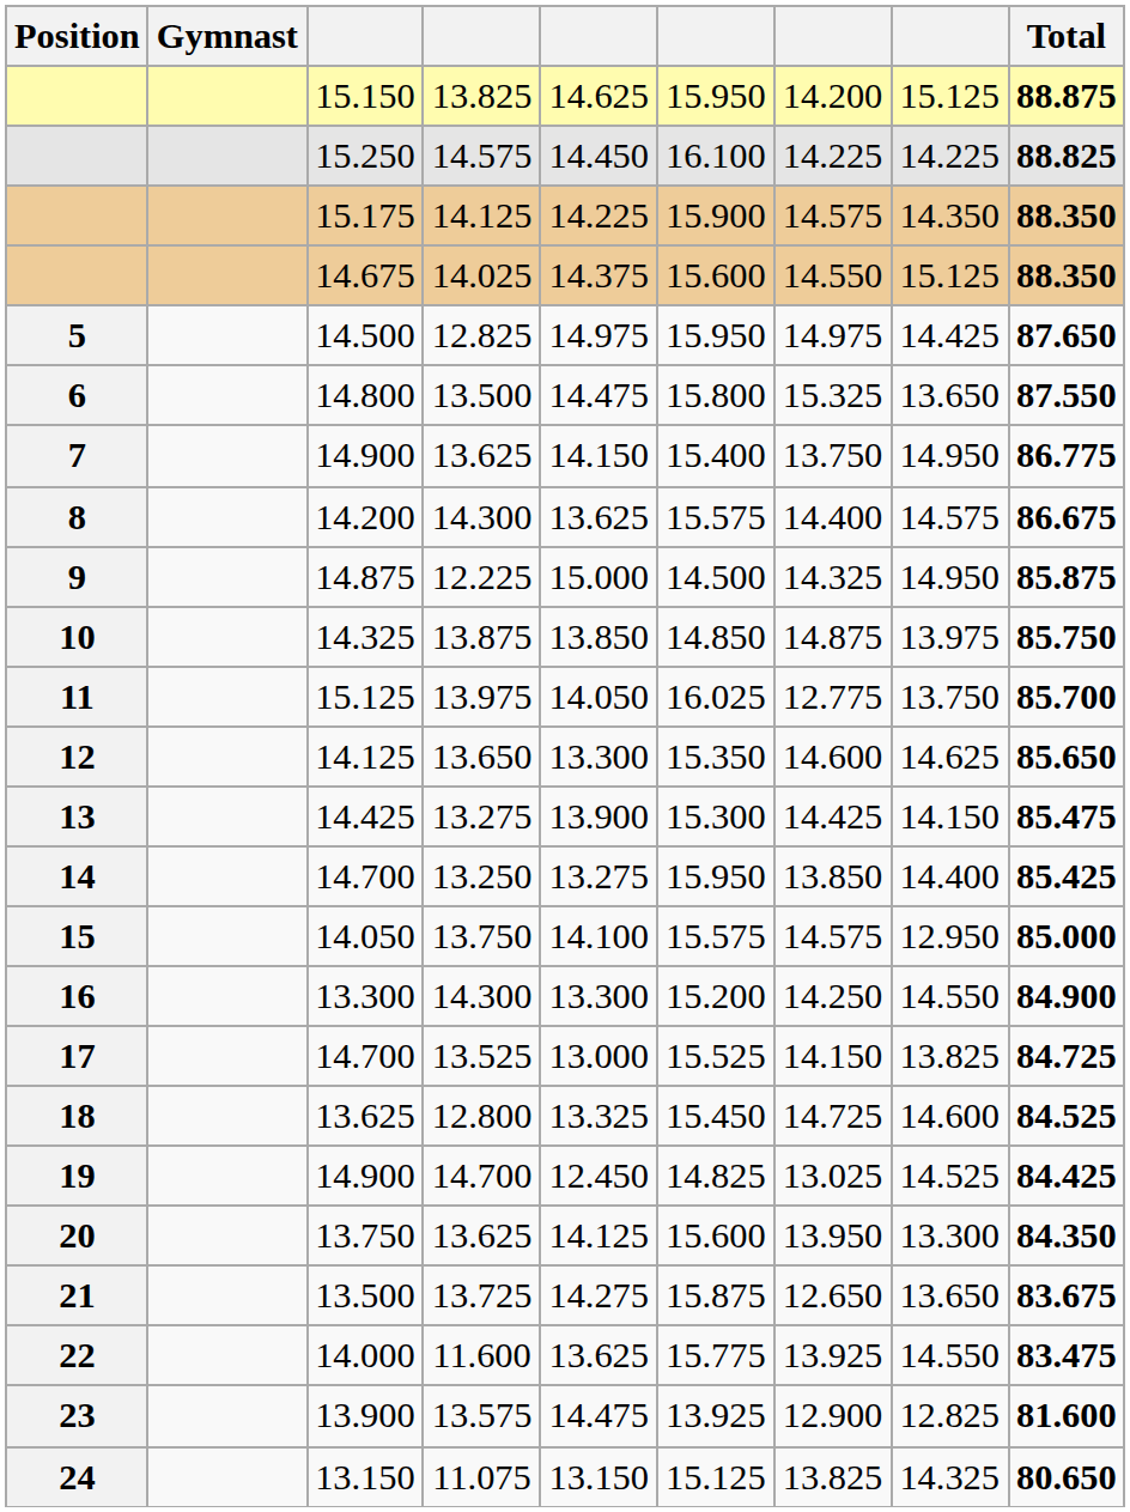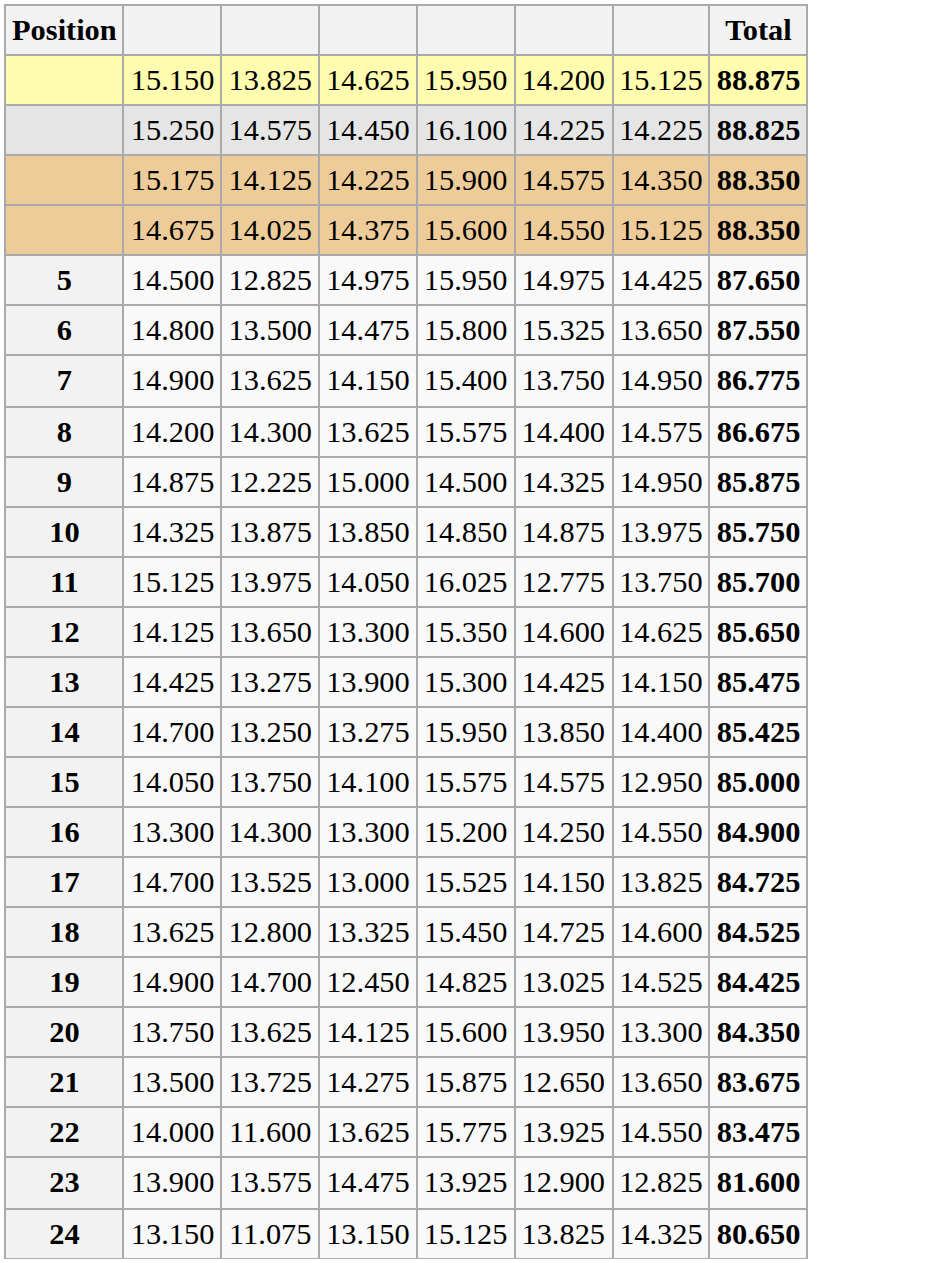- column: Gymnast
